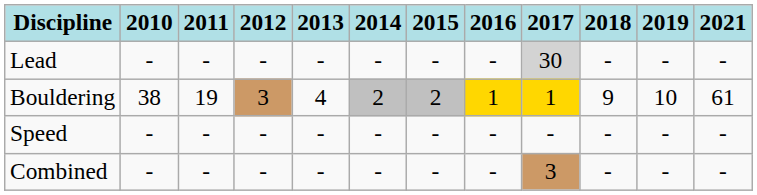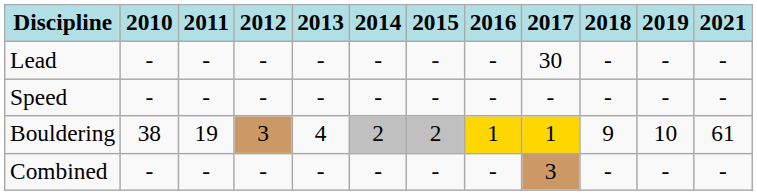Lead | 2017: lightgrey background -> no background
rows swapped: Bouldering <-> Speed
